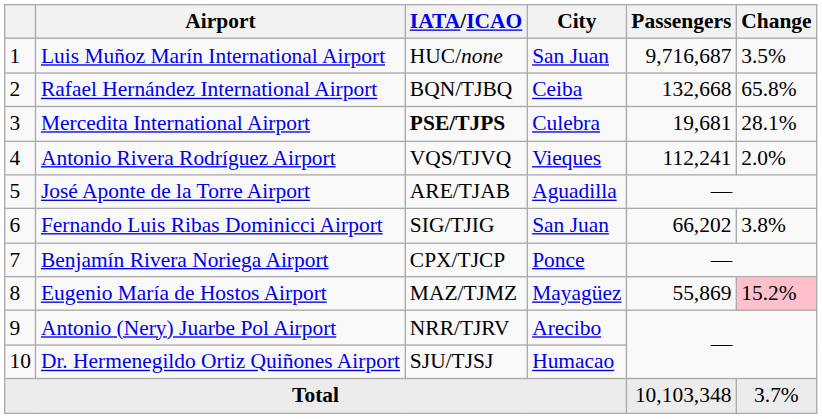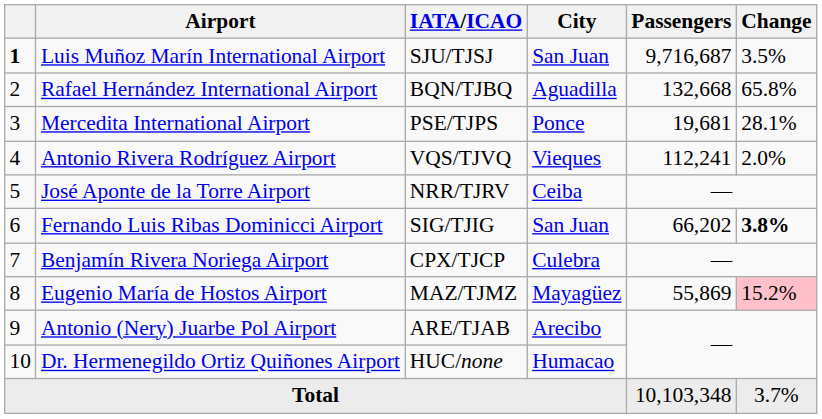Luis Muñoz Marín International Airport | column 1: normal -> bold
Luis Muñoz Marín International Airport | IATA/ICAO: HUC/none -> SJU/TJSJ
Rafael Hernández International Airport | City: Ceiba -> Aguadilla
Mercedita International Airport | IATA/ICAO: bold -> normal
Mercedita International Airport | City: Culebra -> Ponce
José Aponte de la Torre Airport | IATA/ICAO: ARE/TJAB -> NRR/TJRV
José Aponte de la Torre Airport | City: Aguadilla -> Ceiba
Fernando Luis Ribas Dominicci Airport | Change: normal -> bold
Benjamín Rivera Noriega Airport | City: Ponce -> Culebra
Antonio (Nery) Juarbe Pol Airport | IATA/ICAO: NRR/TJRV -> ARE/TJAB
Dr. Hermenegildo Ortiz Quiñones Airport | IATA/ICAO: SJU/TJSJ -> HUC/none
